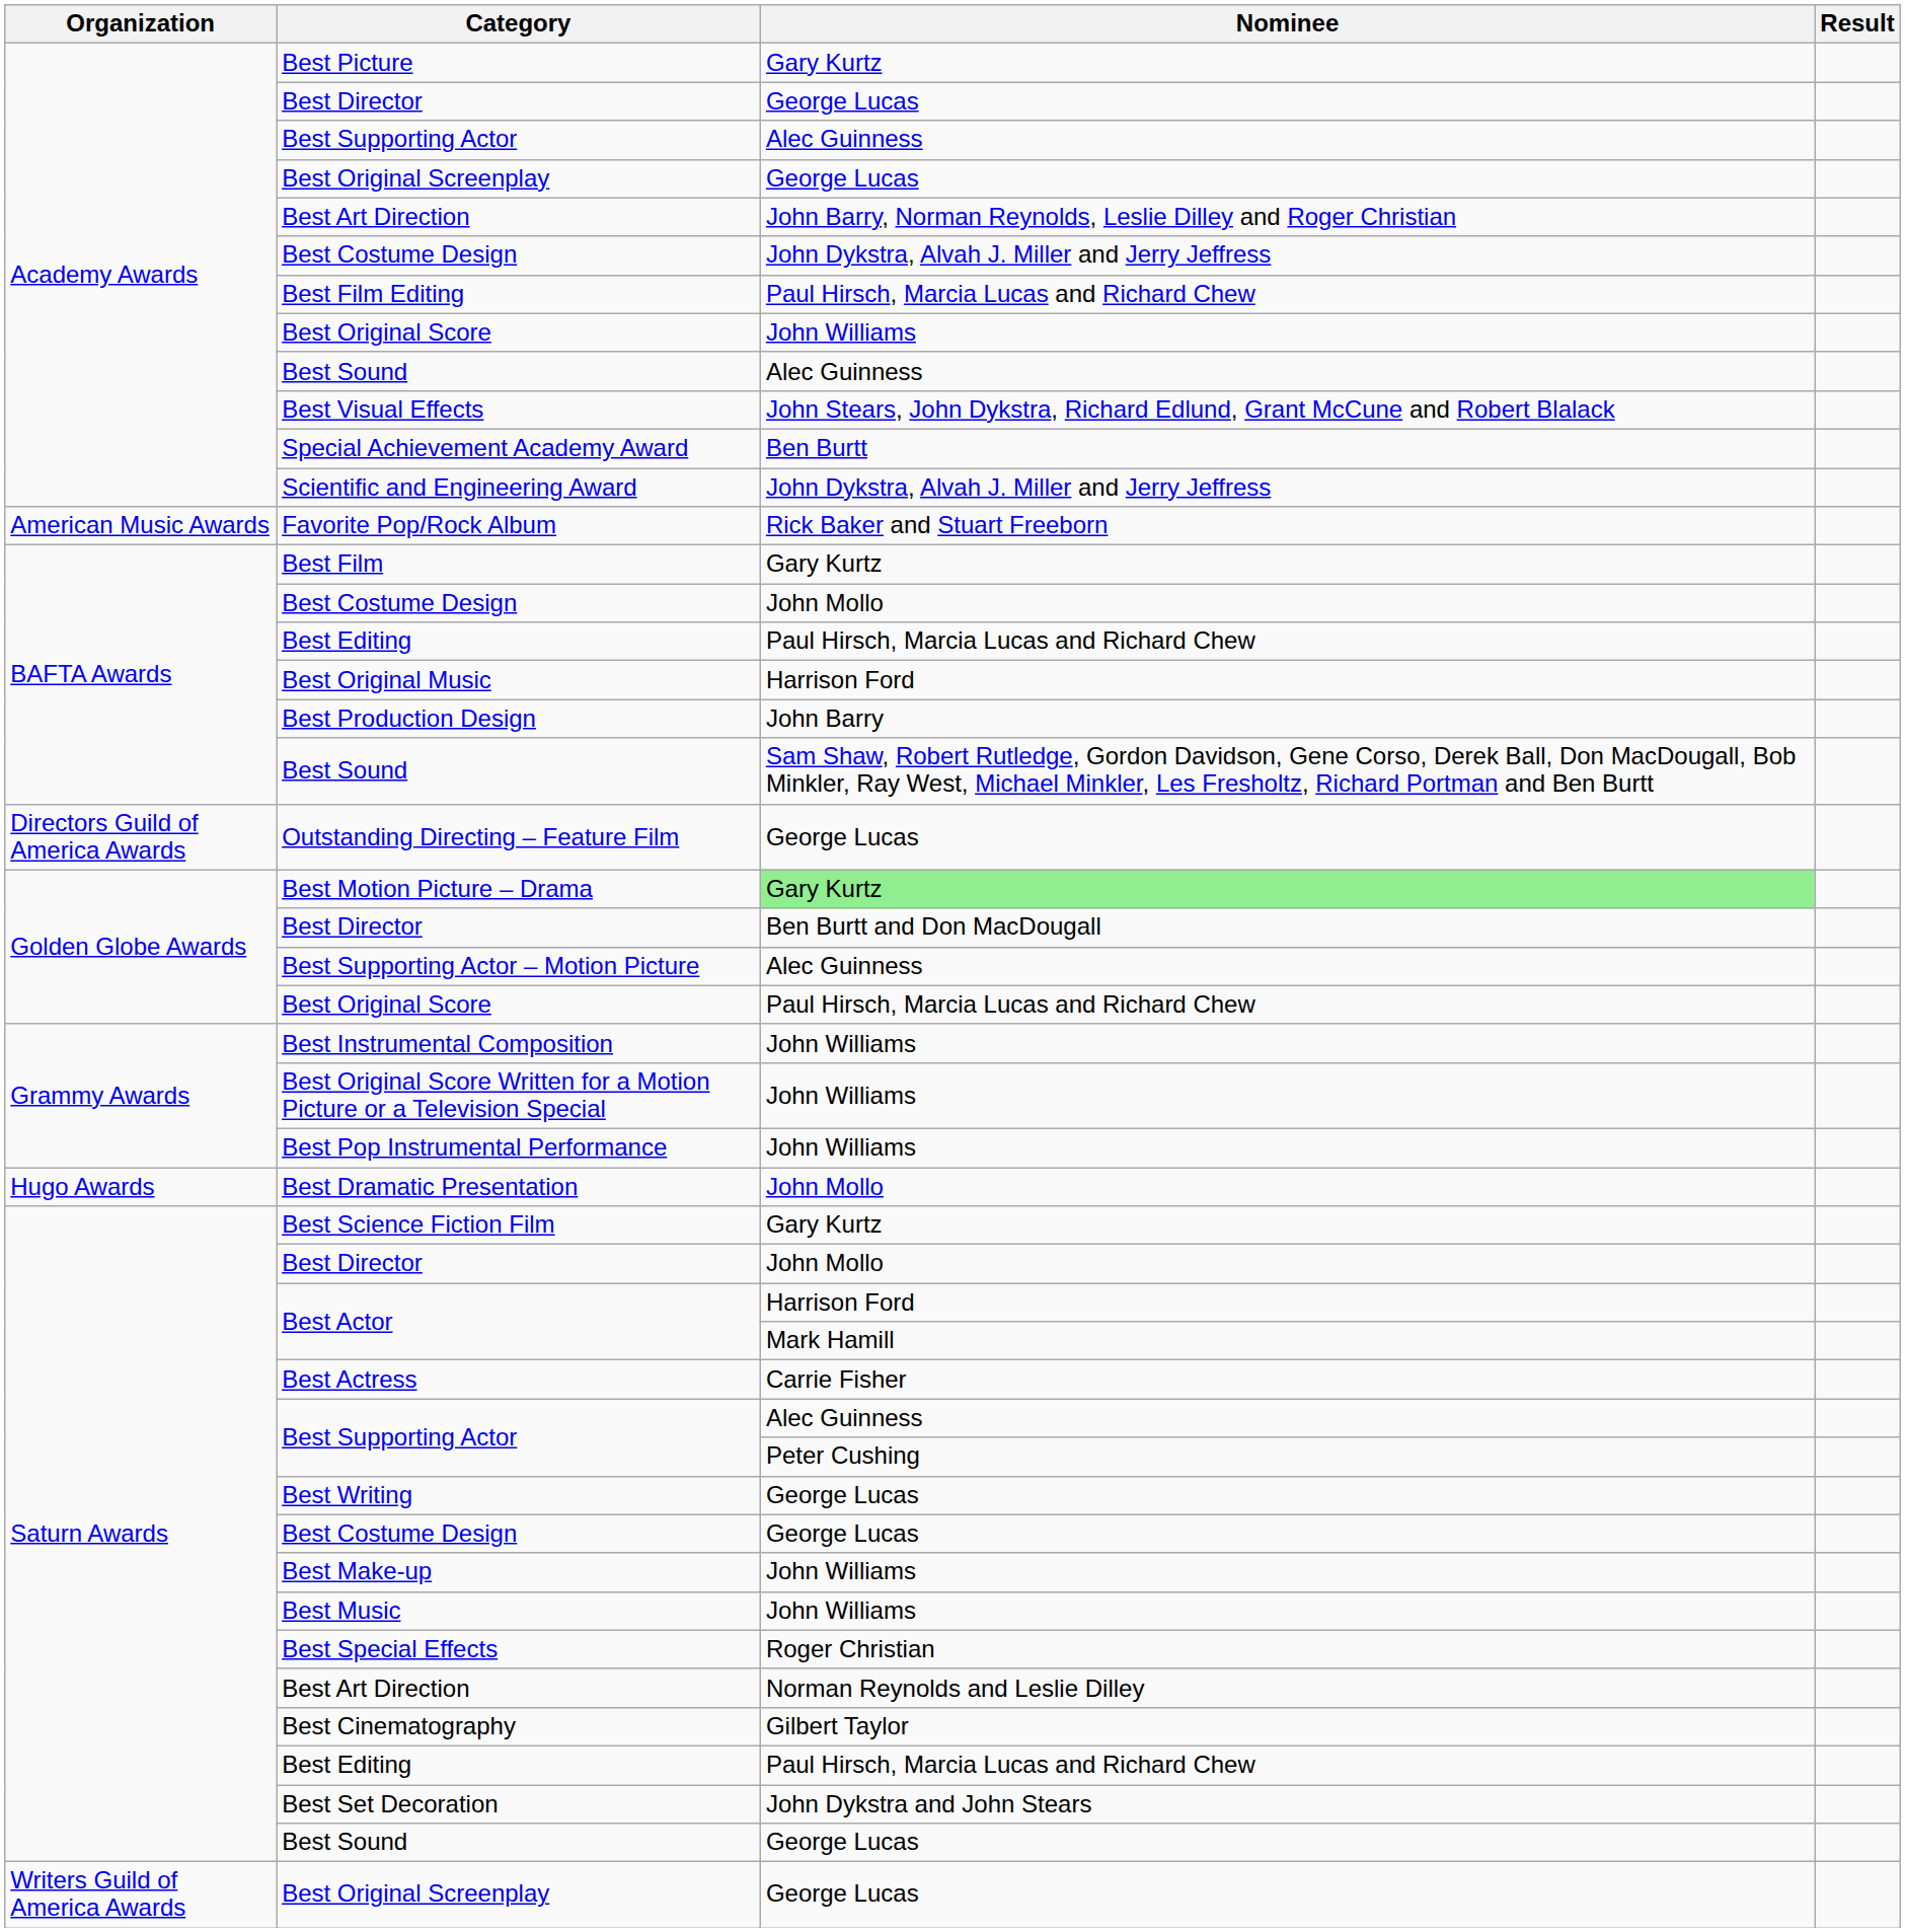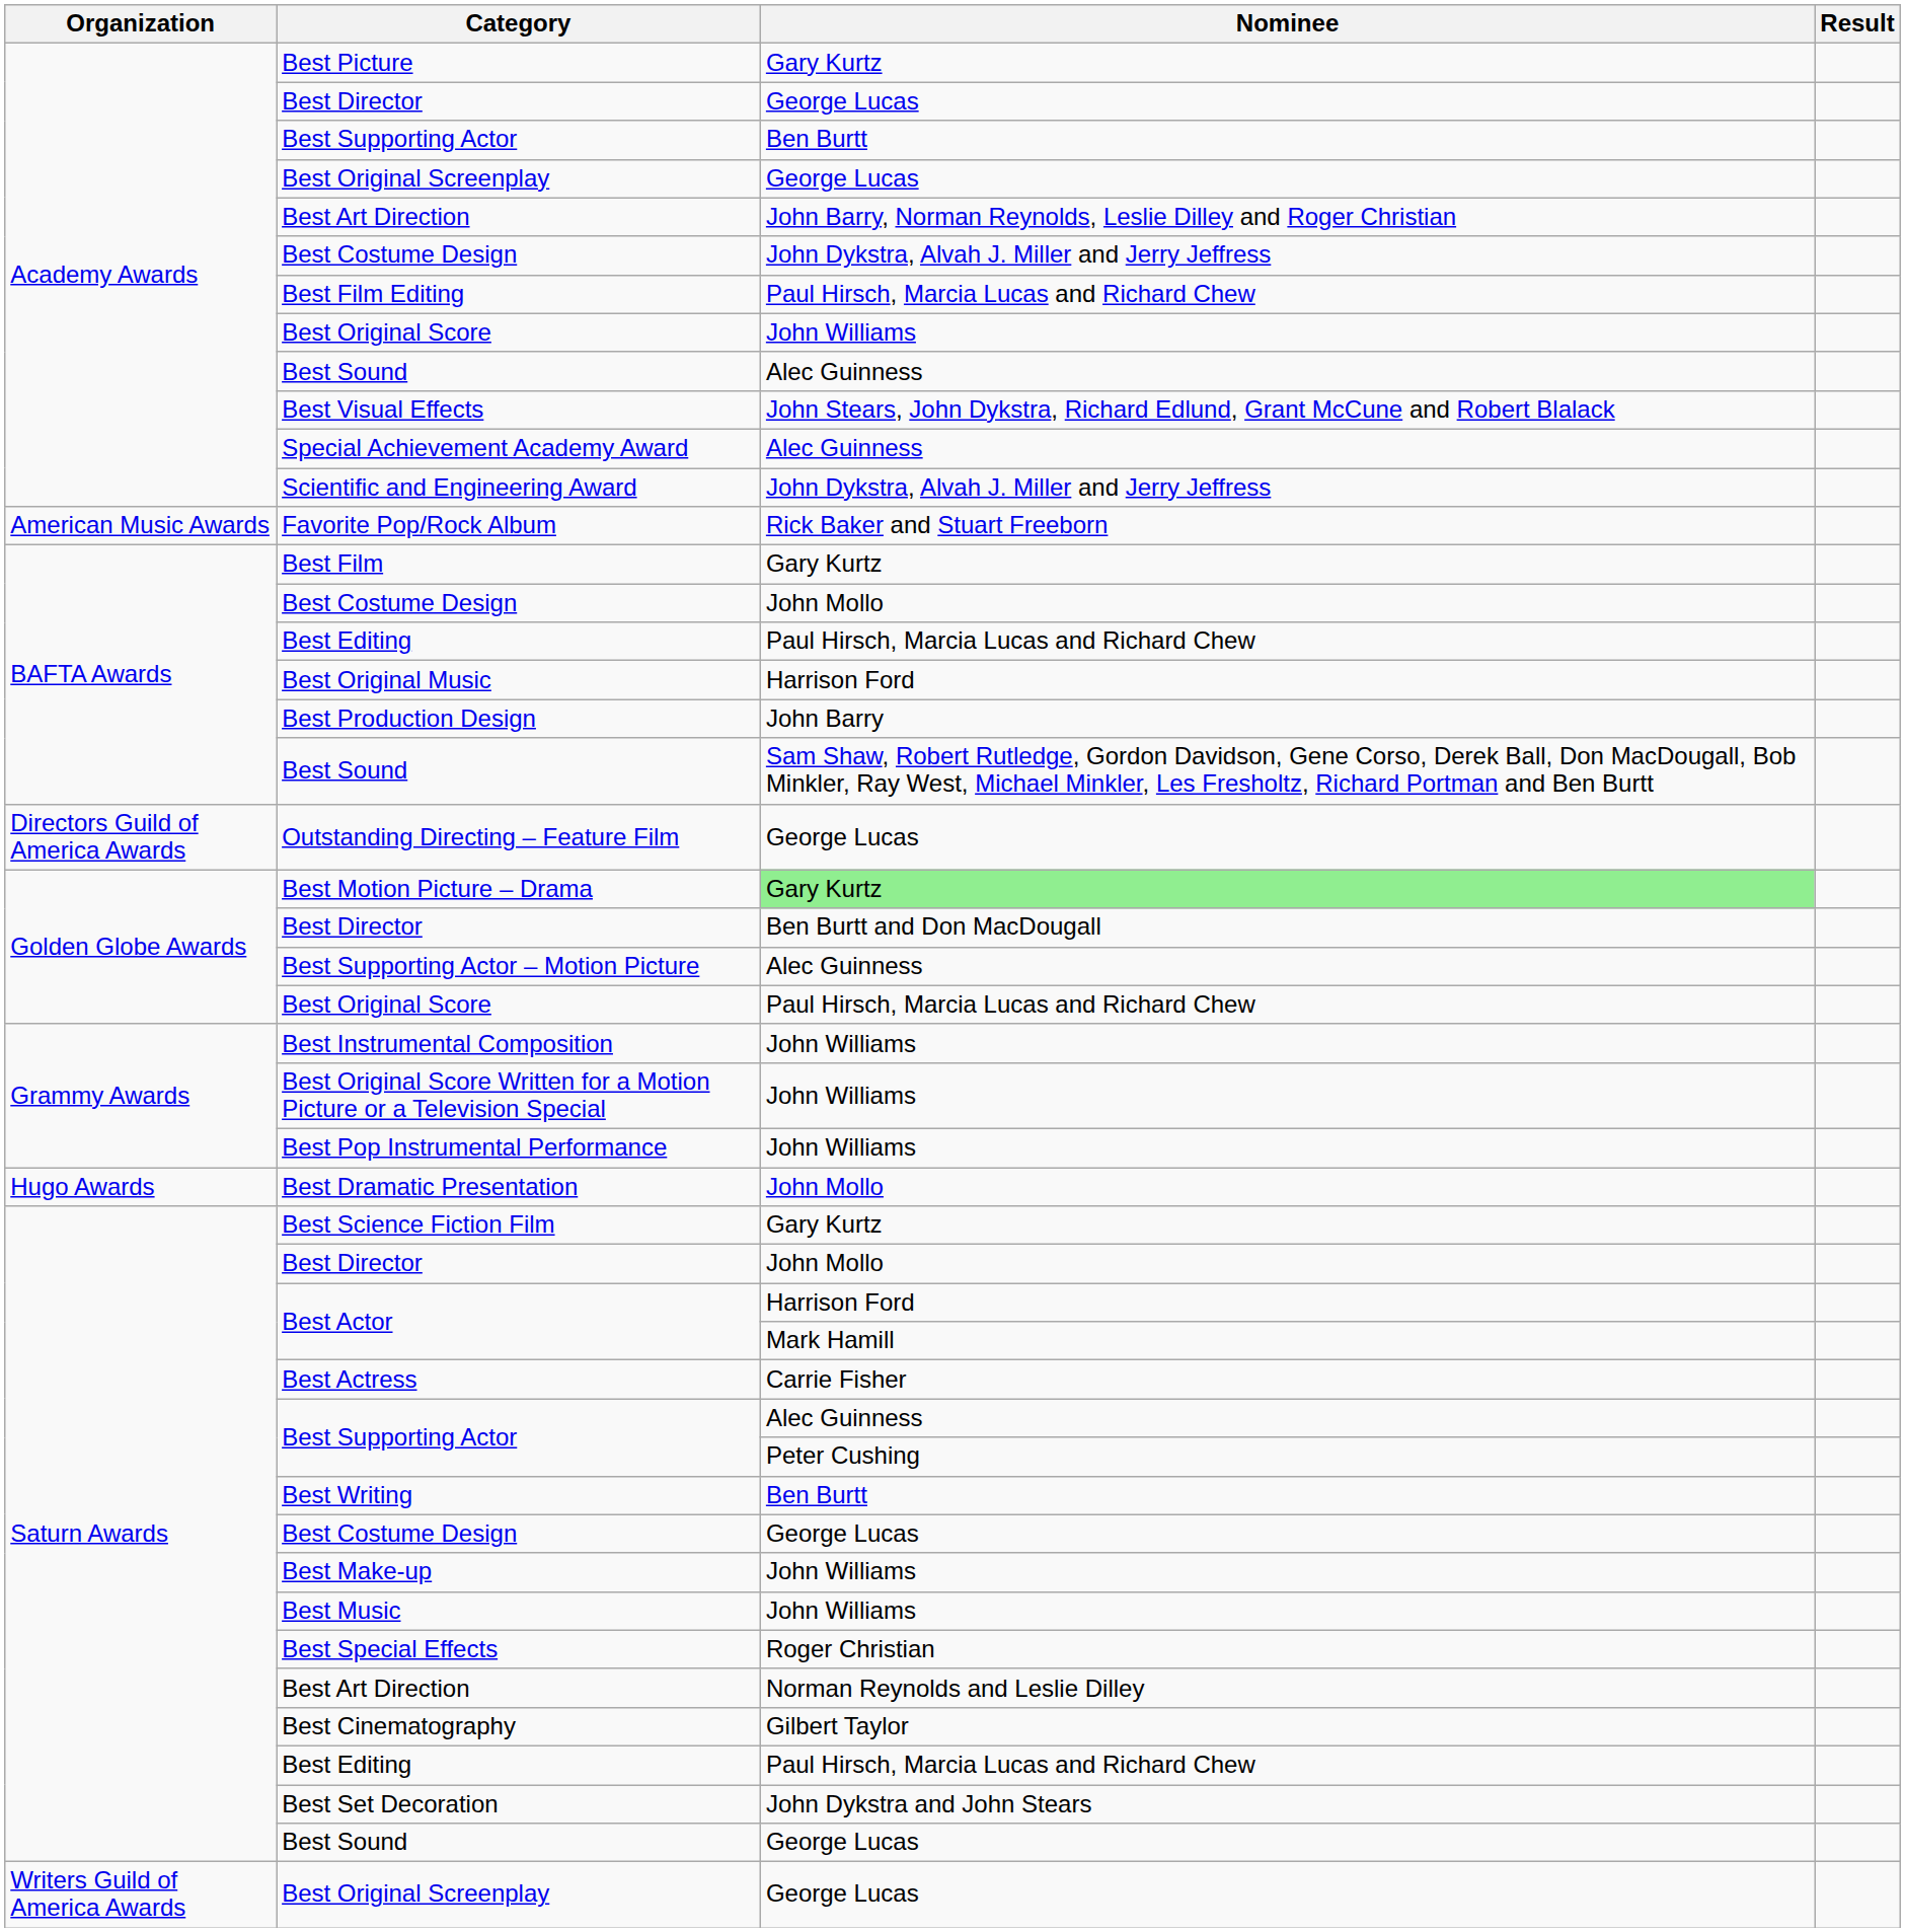Academy Awards / Best Supporting Actor | Nominee: Alec Guinness -> Ben Burtt
Special Achievement Academy Award | Nominee: Ben Burtt -> Alec Guinness
Best Writing | Nominee: George Lucas -> Ben Burtt
